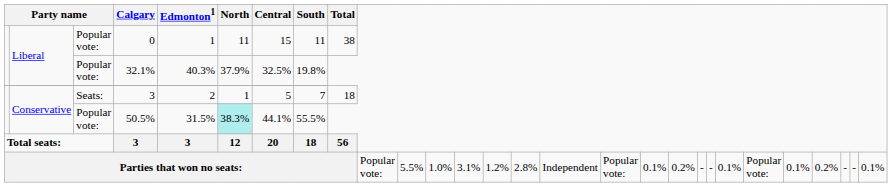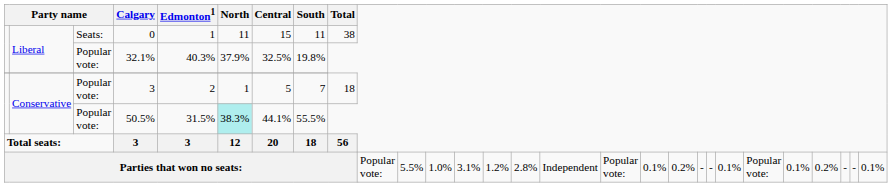0 | column 3: Popular vote: -> Seats:
Conservative / 3 | column 3: Seats: -> Popular vote:
